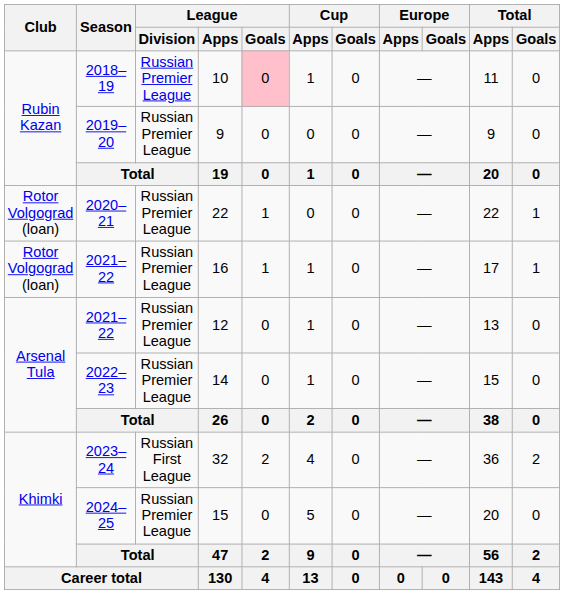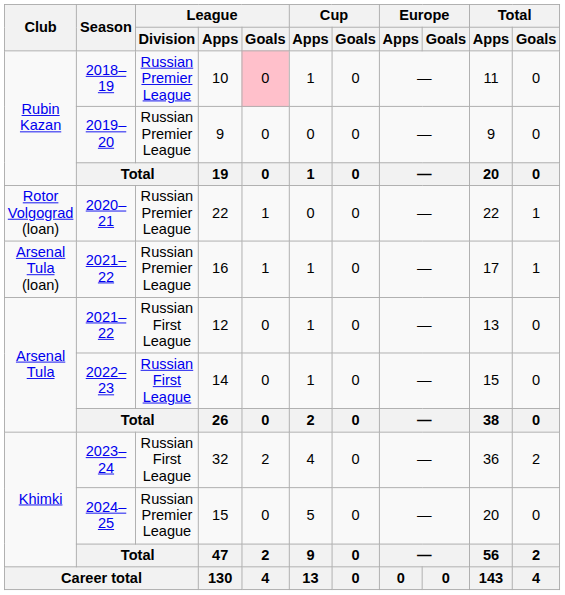16 | Club: Rotor Volgograd (loan) -> Arsenal Tula (loan)
12 | League / Division: Russian Premier League -> Russian First League
14 | League / Division: Russian Premier League -> Russian First League
